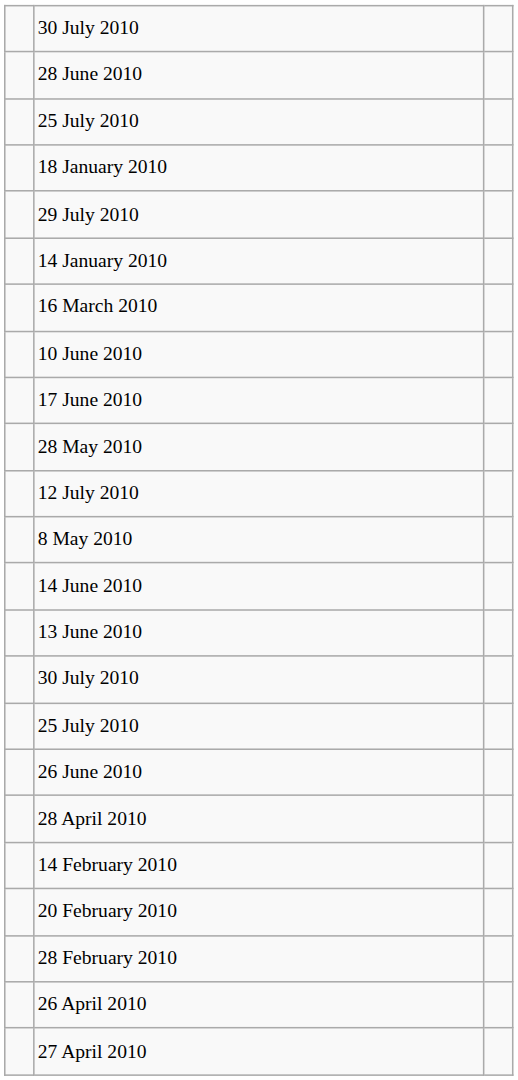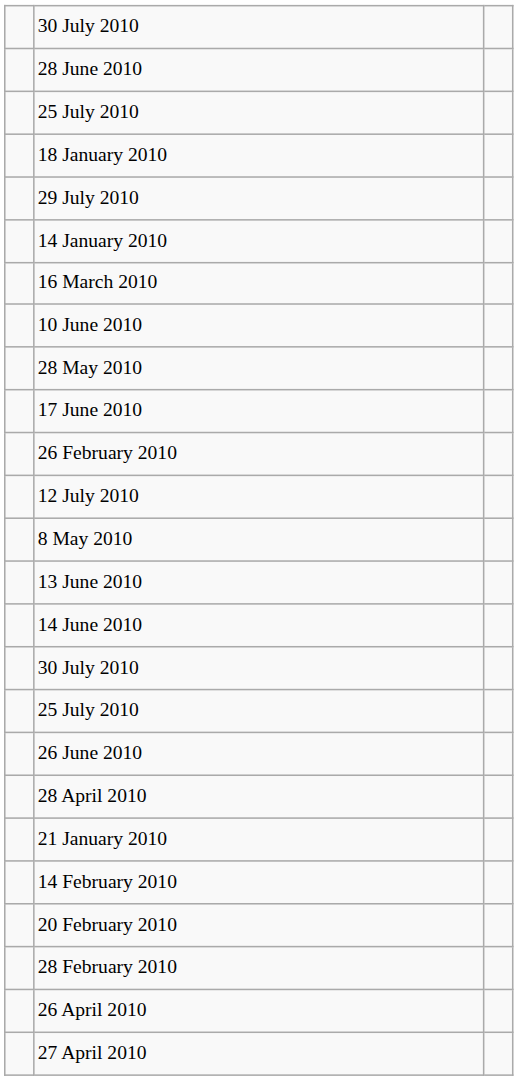rows swapped: 28 May 2010 <-> 17 June 2010
+ row: 26 February 2010
rows swapped: 14 June 2010 <-> 13 June 2010
+ row: 21 January 2010
